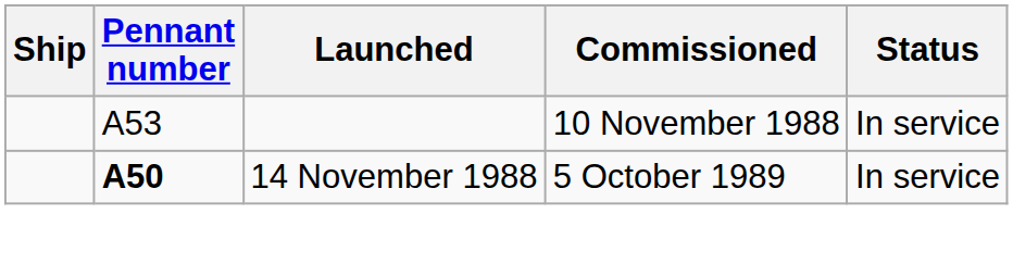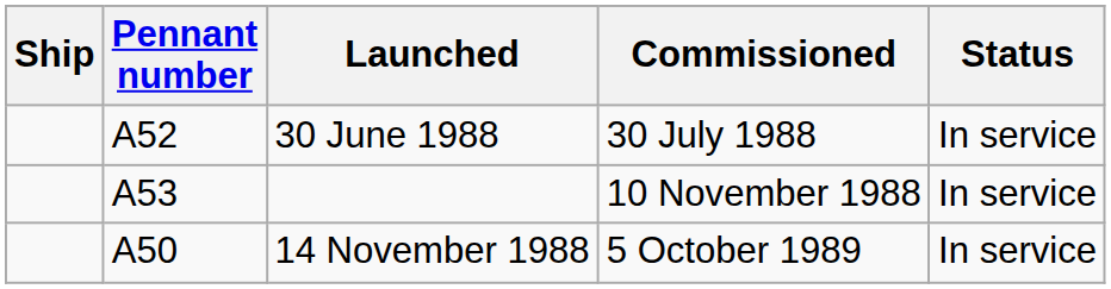+ row: A52 | 30 June 1988 | 30 July 1988 | In service
14 November 1988 | Pennant number: bold -> normal
